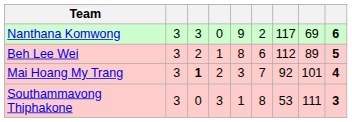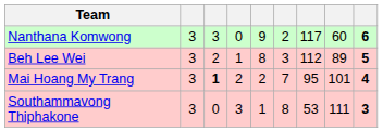Nanthana Komwong | column 8: 69 -> 60
Beh Lee Wei | column 6: 6 -> 3
Mai Hoang My Trang | column 5: 3 -> 2
Mai Hoang My Trang | column 7: 92 -> 95
